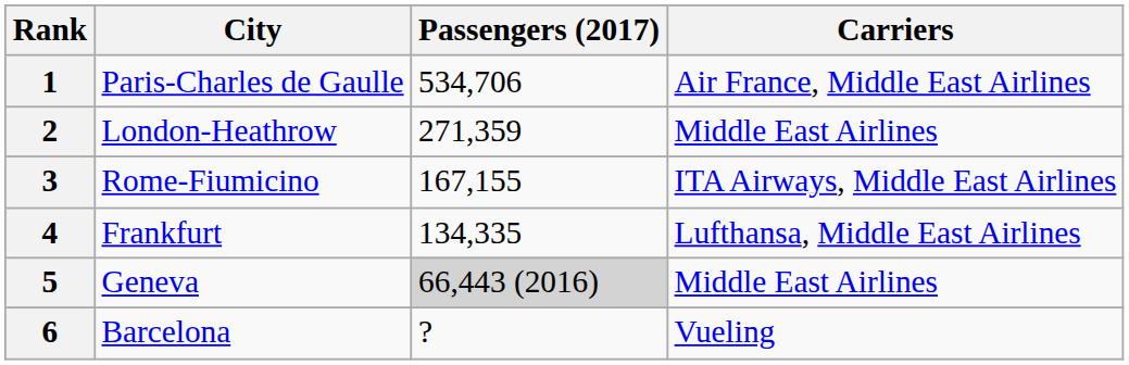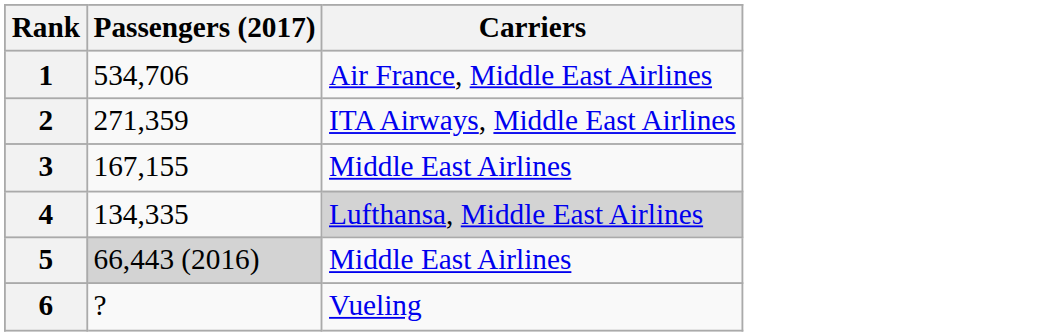- column: City | Paris-Charles de Gaulle | London-Heathrow | Rome-Fiumicino | Frankfurt | Geneva | Barcelona
2 | Carriers: Middle East Airlines -> ITA Airways, Middle East Airlines
3 | Carriers: ITA Airways, Middle East Airlines -> Middle East Airlines
4 | Carriers: no background -> lightgrey background
